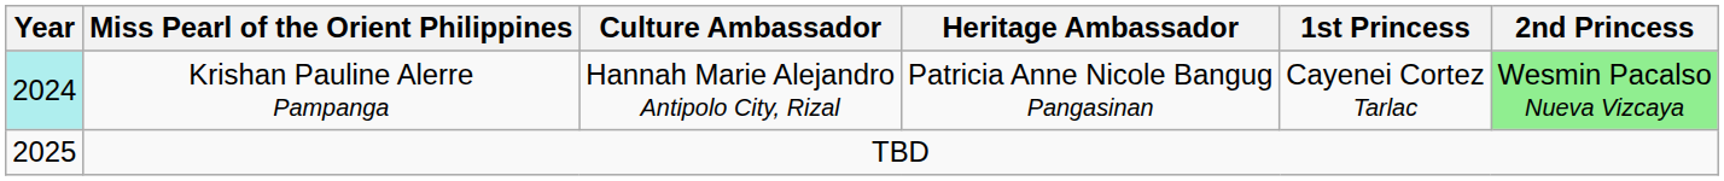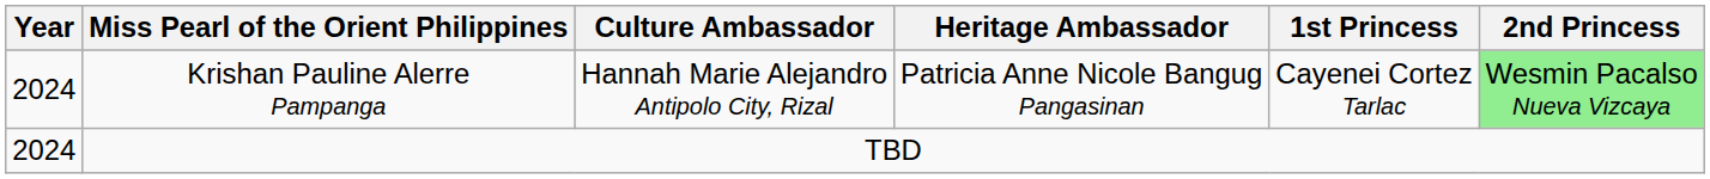Krishan Pauline Alerre Pampanga | Year: paleturquoise background -> no background
TBD | Year: 2025 -> 2024
